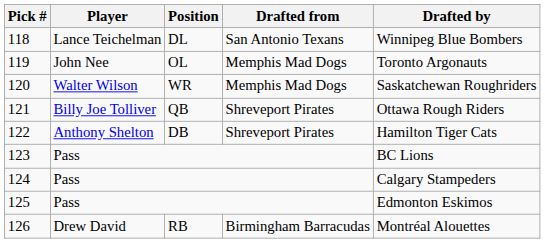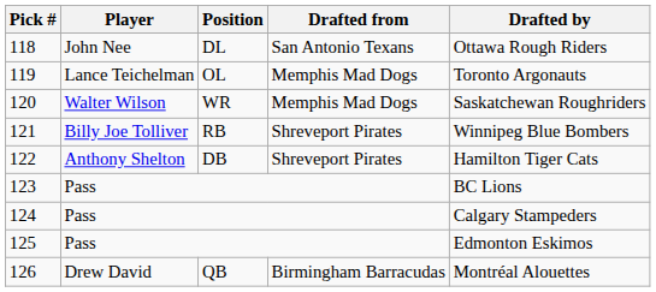118 | Player: Lance Teichelman -> John Nee
118 | Drafted by: Winnipeg Blue Bombers -> Ottawa Rough Riders
119 | Player: John Nee -> Lance Teichelman
121 | Position: QB -> RB
121 | Drafted by: Ottawa Rough Riders -> Winnipeg Blue Bombers
126 | Position: RB -> QB
